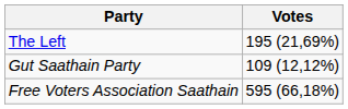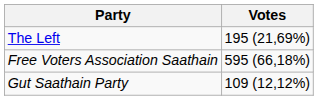rows swapped: Free Voters Association Saathain <-> Gut Saathain Party
